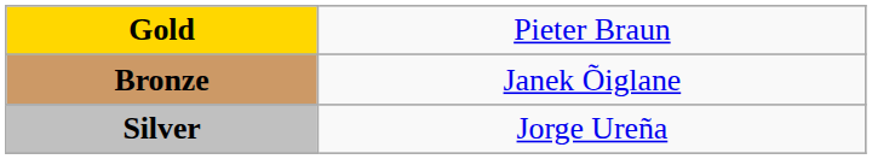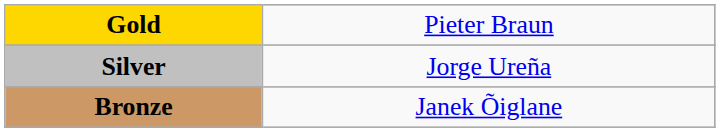rows swapped: Silver <-> Bronze
